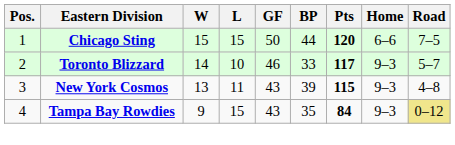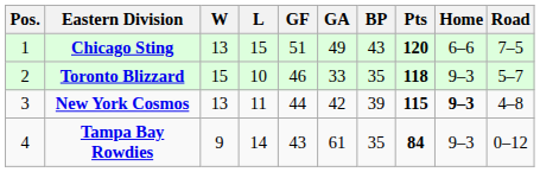+ column: GA | 49 | 33 | 42 | 61
Chicago Sting | W: 15 -> 13
Chicago Sting | GF: 50 -> 51
Chicago Sting | BP: 44 -> 43
Toronto Blizzard | W: 14 -> 15
Toronto Blizzard | BP: 33 -> 35
Toronto Blizzard | Pts: 117 -> 118
New York Cosmos | GF: 43 -> 44
New York Cosmos | Home: normal -> bold
Tampa Bay Rowdies | L: 15 -> 14
Tampa Bay Rowdies | Road: khaki background -> no background
